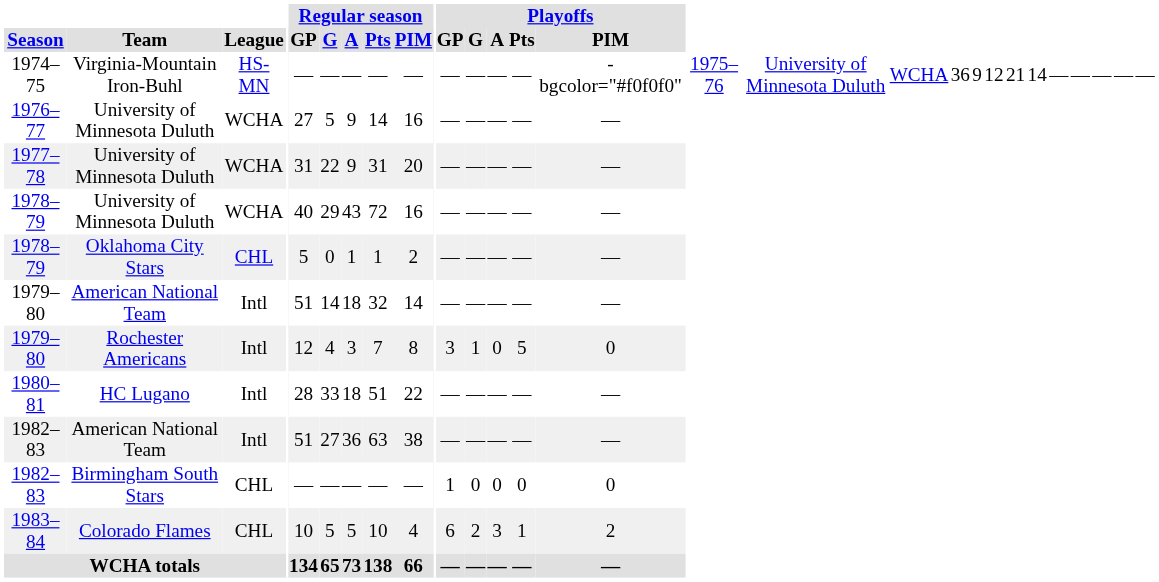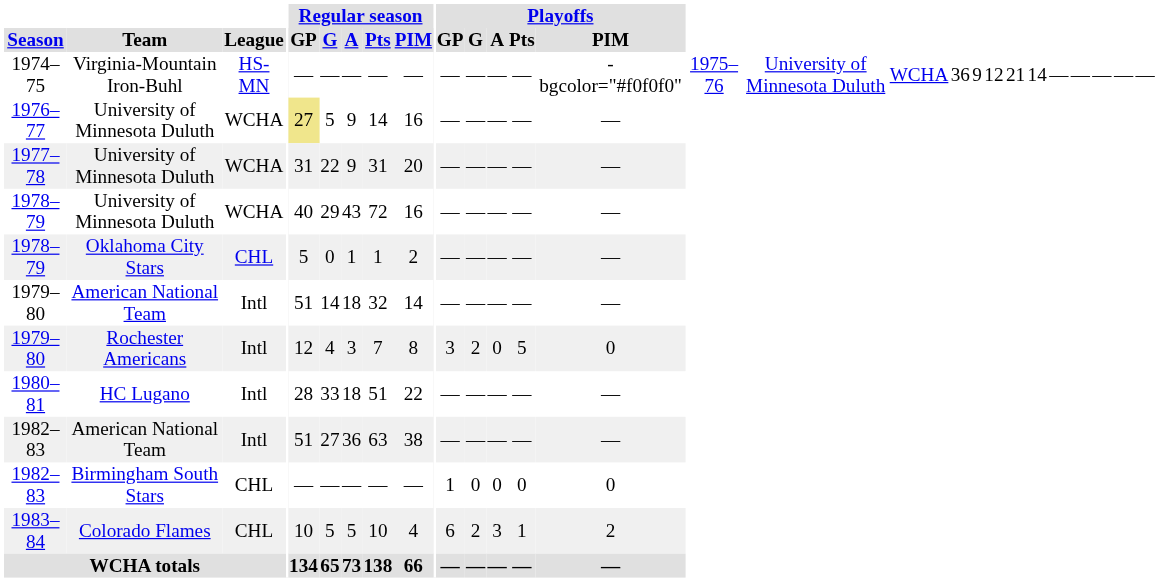1976–77 | Regular season / GP: no background -> khaki background
1979–80 / Rochester Americans | Playoffs / G: 1 -> 2
